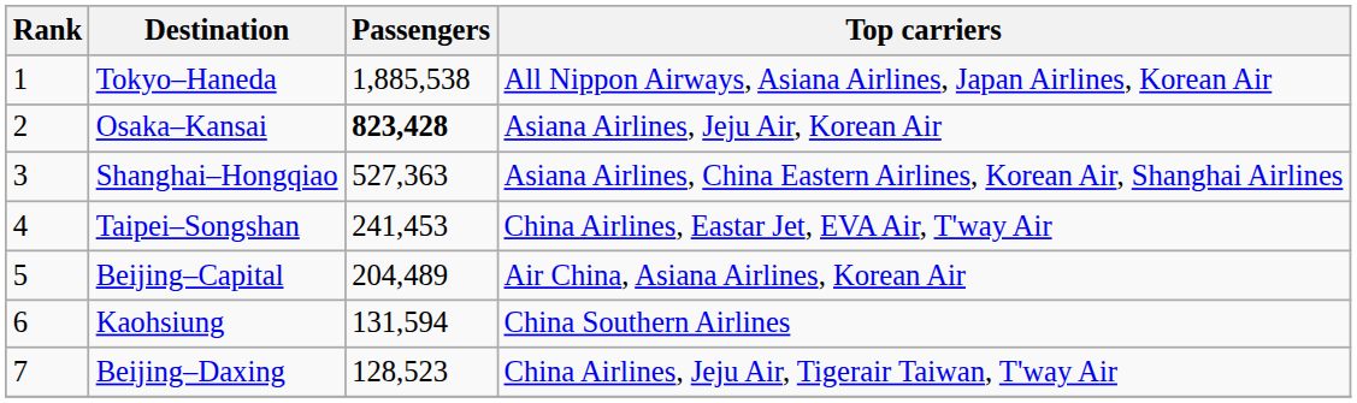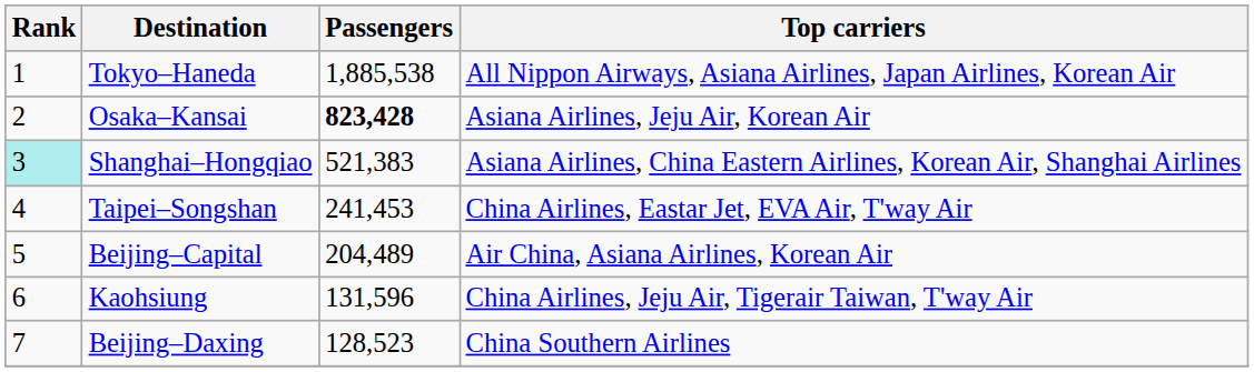Shanghai–Hongqiao | Rank: no background -> paleturquoise background
Shanghai–Hongqiao | Passengers: 527,363 -> 521,383
Kaohsiung | Passengers: 131,594 -> 131,596
Kaohsiung | Top carriers: China Southern Airlines -> China Airlines, Jeju Air, Tigerair Taiwan, T'way Air
Beijing–Daxing | Top carriers: China Airlines, Jeju Air, Tigerair Taiwan, T'way Air -> China Southern Airlines
